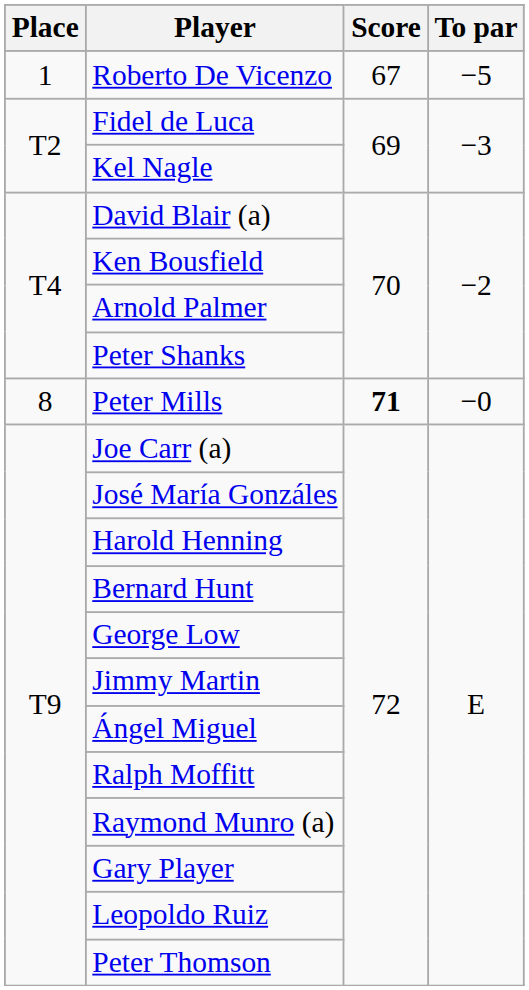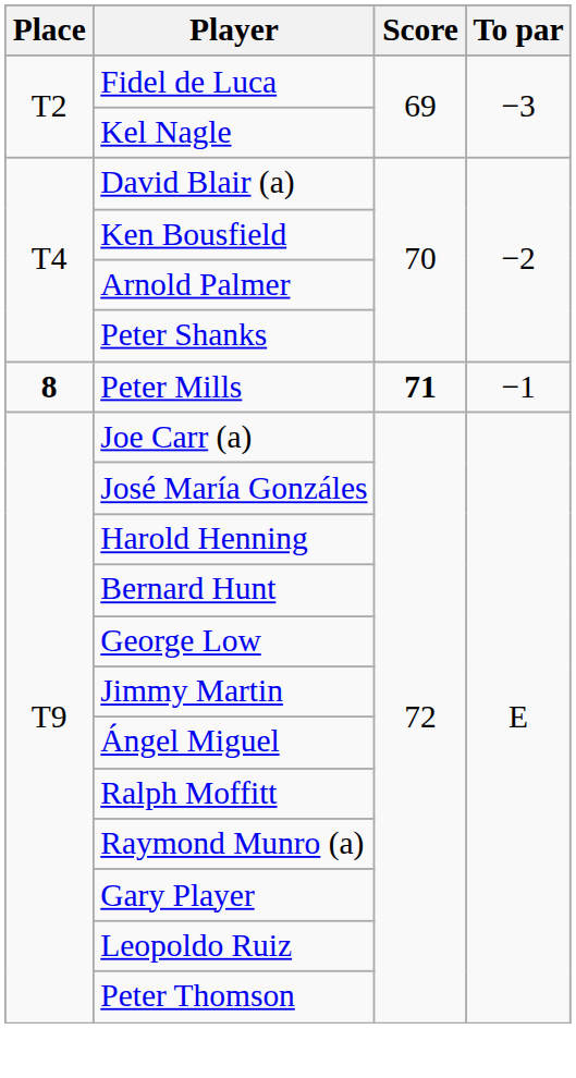- row: 1 | Roberto De Vicenzo | 67 | −5
Peter Mills | Place: normal -> bold
Peter Mills | To par: −0 -> −1
